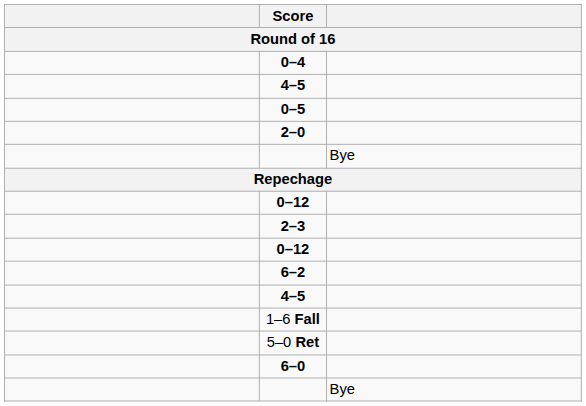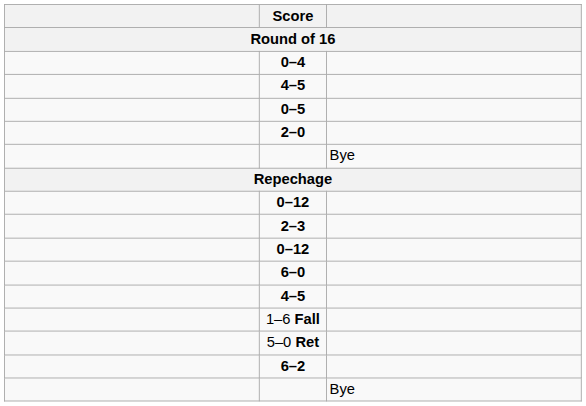rows swapped: 6–0 <-> 6–2
